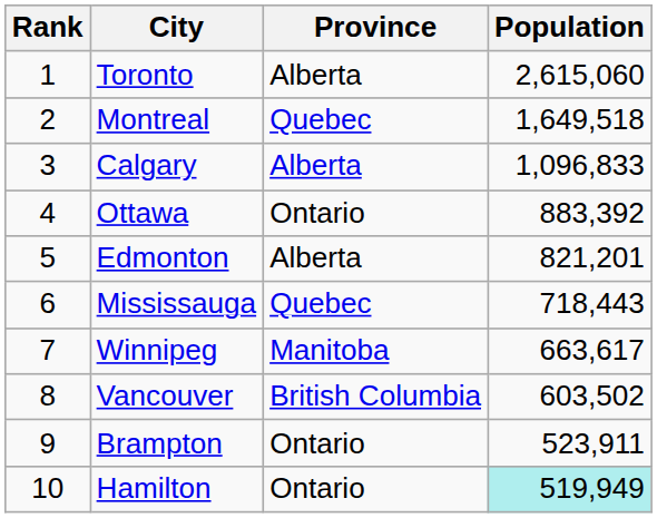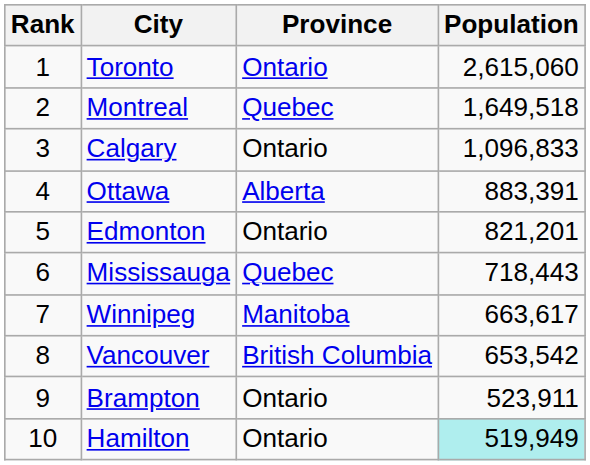Toronto | Province: Alberta -> Ontario
Calgary | Province: Alberta -> Ontario
Ottawa | Province: Ontario -> Alberta
Ottawa | Population: 883,392 -> 883,391
Edmonton | Province: Alberta -> Ontario
Vancouver | Population: 603,502 -> 653,542
